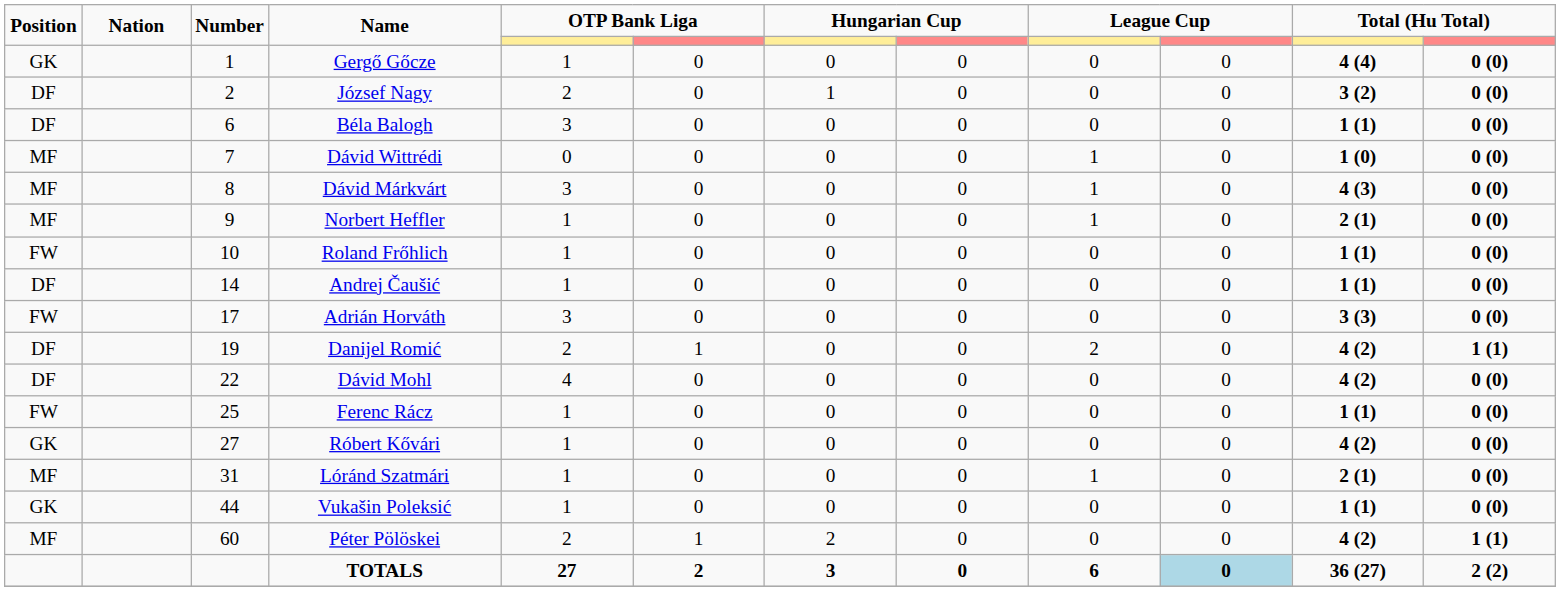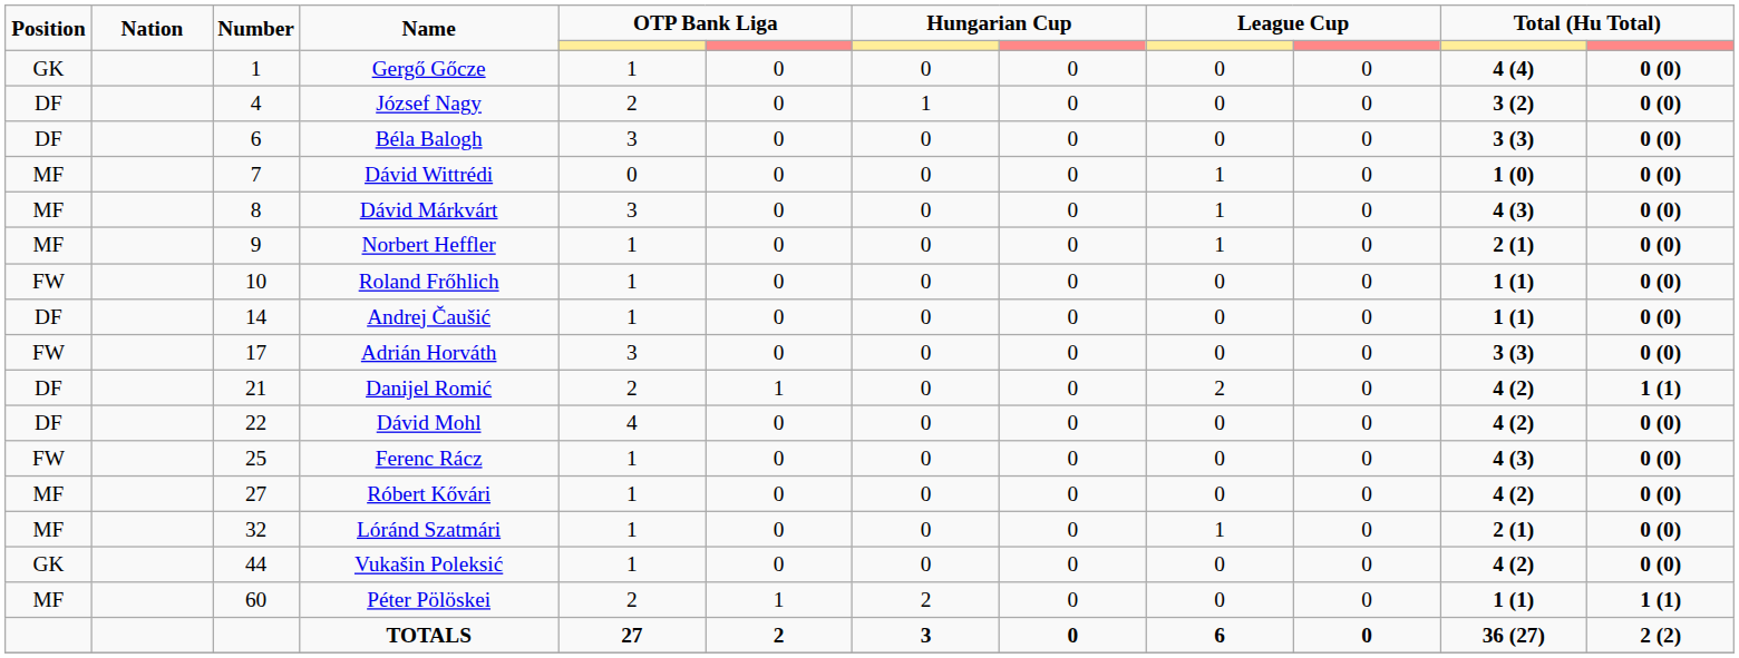József Nagy | Number: 2 -> 4
Béla Balogh | column 11: 1 (1) -> 3 (3)
Danijel Romić | Number: 19 -> 21
Ferenc Rácz | column 11: 1 (1) -> 4 (3)
Róbert Kővári | Position: GK -> MF
Lóránd Szatmári | Number: 31 -> 32
Vukašin Poleksić | column 11: 1 (1) -> 4 (2)
Péter Pölöskei | column 11: 4 (2) -> 1 (1)
TOTALS | column 10: lightblue background -> no background
